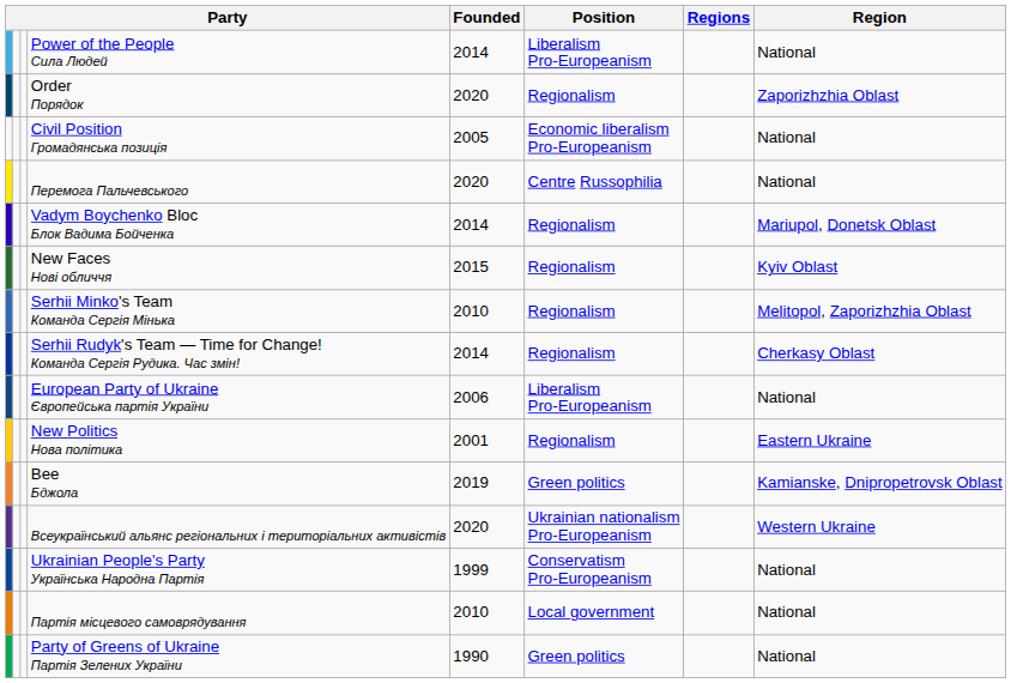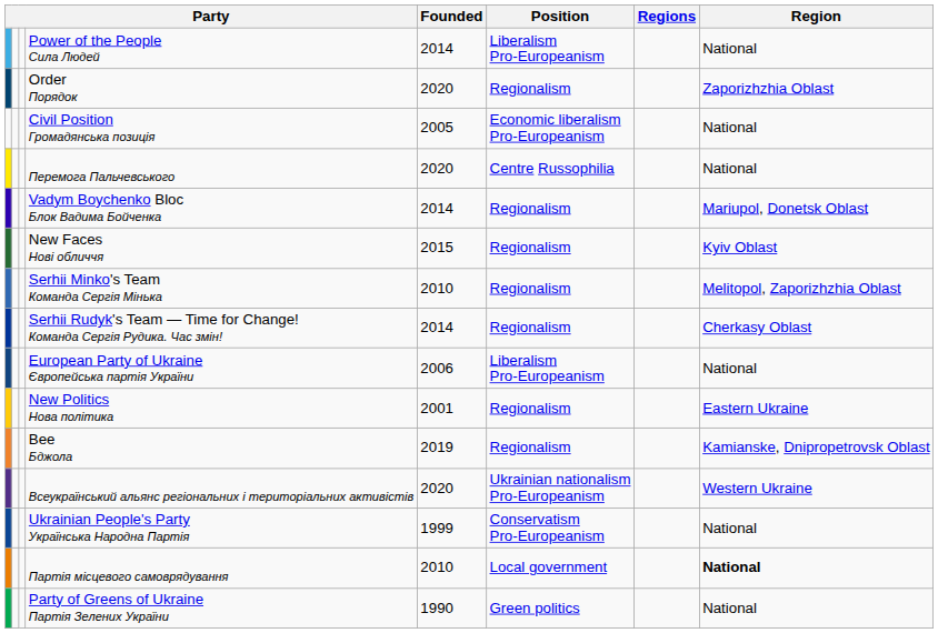Bee Бджола | Position: Green politics -> Regionalism
Партія місцевого самоврядування | Region: normal -> bold
